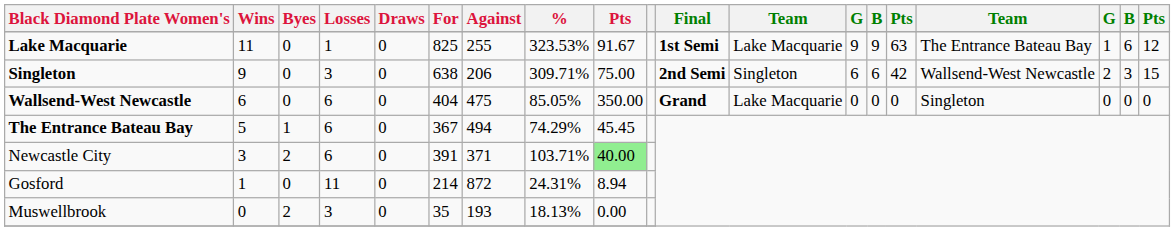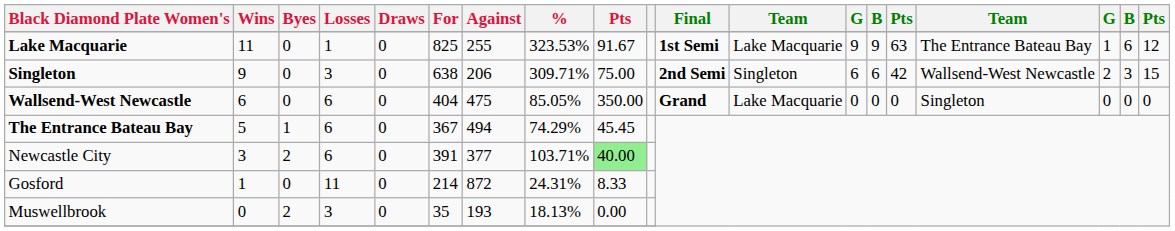Newcastle City | Against: 371 -> 377
Gosford | column 9: 8.94 -> 8.33
